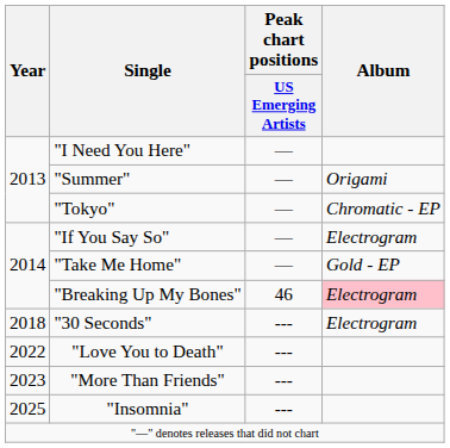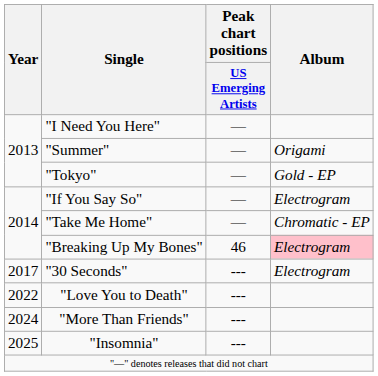"Tokyo" | Album: Chromatic - EP -> Gold - EP
"Take Me Home" | Album: Gold - EP -> Chromatic - EP
"30 Seconds" | Year: 2018 -> 2017
"More Than Friends" | Year: 2023 -> 2024
